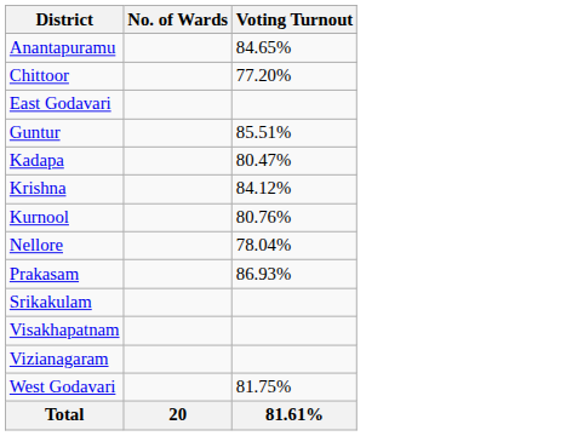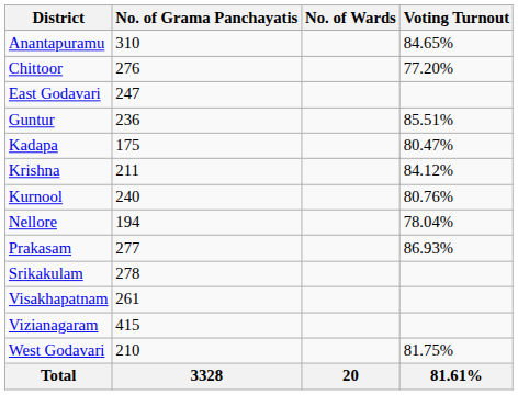+ column: No. of Grama Panchayatis | 310 | 276 | 247 | 236 | 175 | 211 | 240 | 194 | 277 | 278 | 261 | 415 | 210 | 3328
